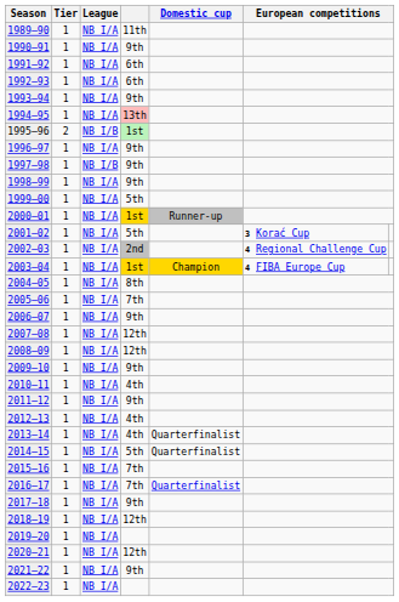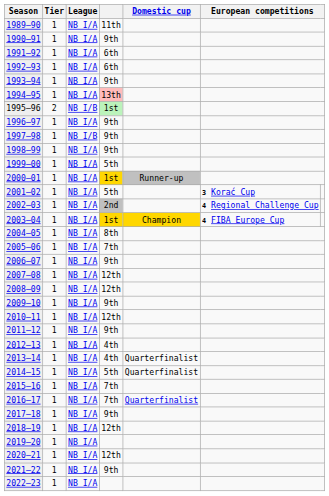2010–11 | column 4: 4th -> 12th
